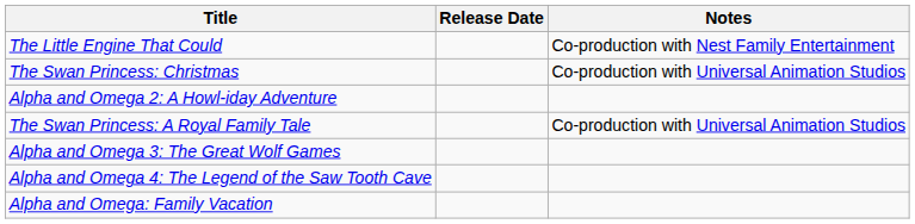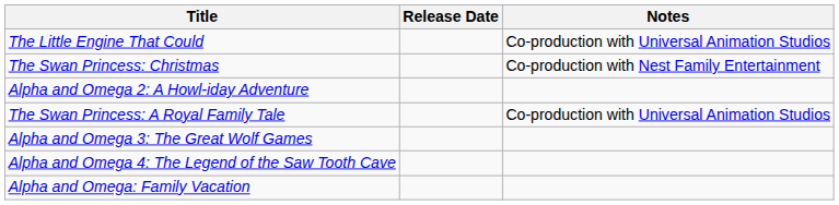The Little Engine That Could | Notes: Co-production with Nest Family Entertainment -> Co-production with Universal Animation Studios
The Swan Princess: Christmas | Notes: Co-production with Universal Animation Studios -> Co-production with Nest Family Entertainment
